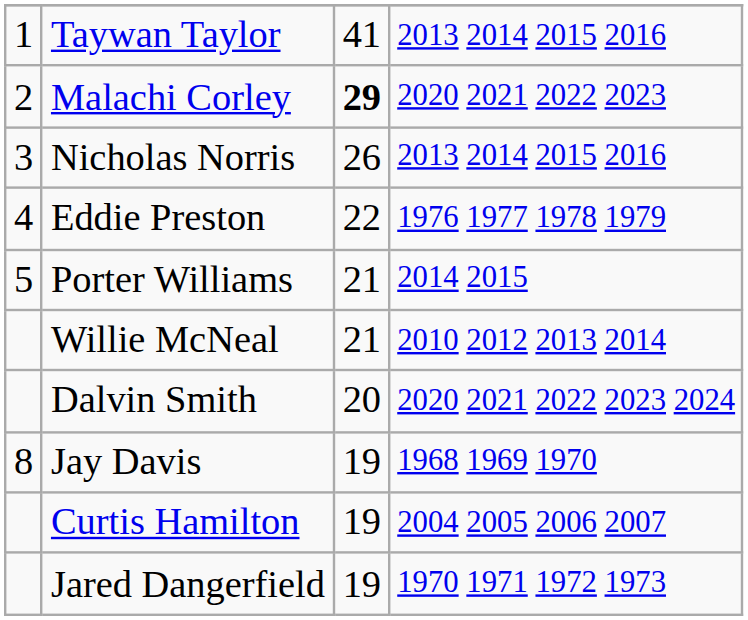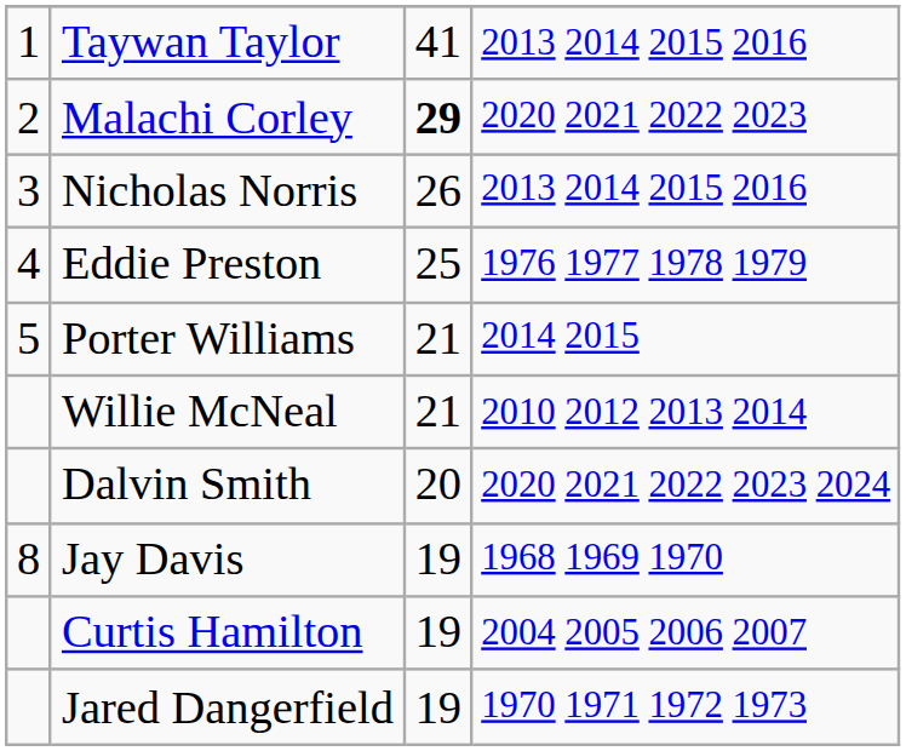Eddie Preston | column 3: 22 -> 25
